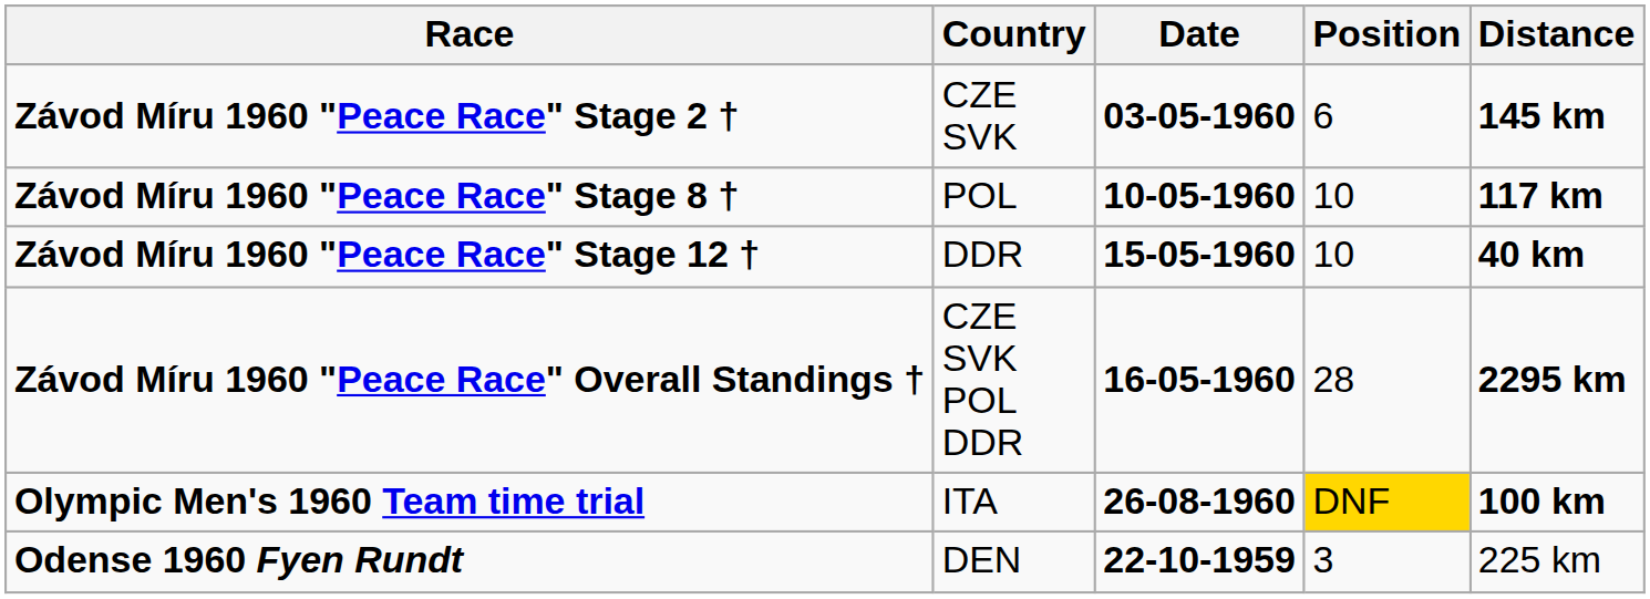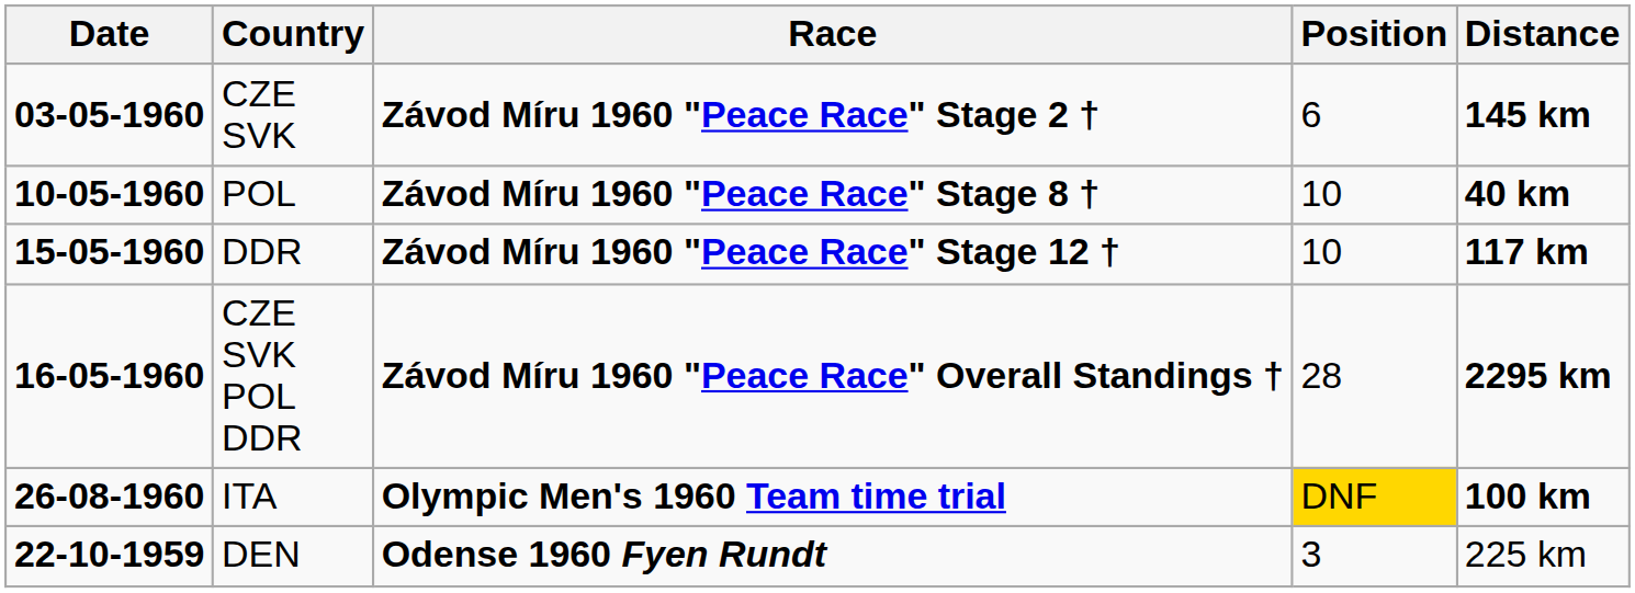columns swapped: Date <-> Race
POL | Distance: 117 km -> 40 km
DDR | Distance: 40 km -> 117 km
